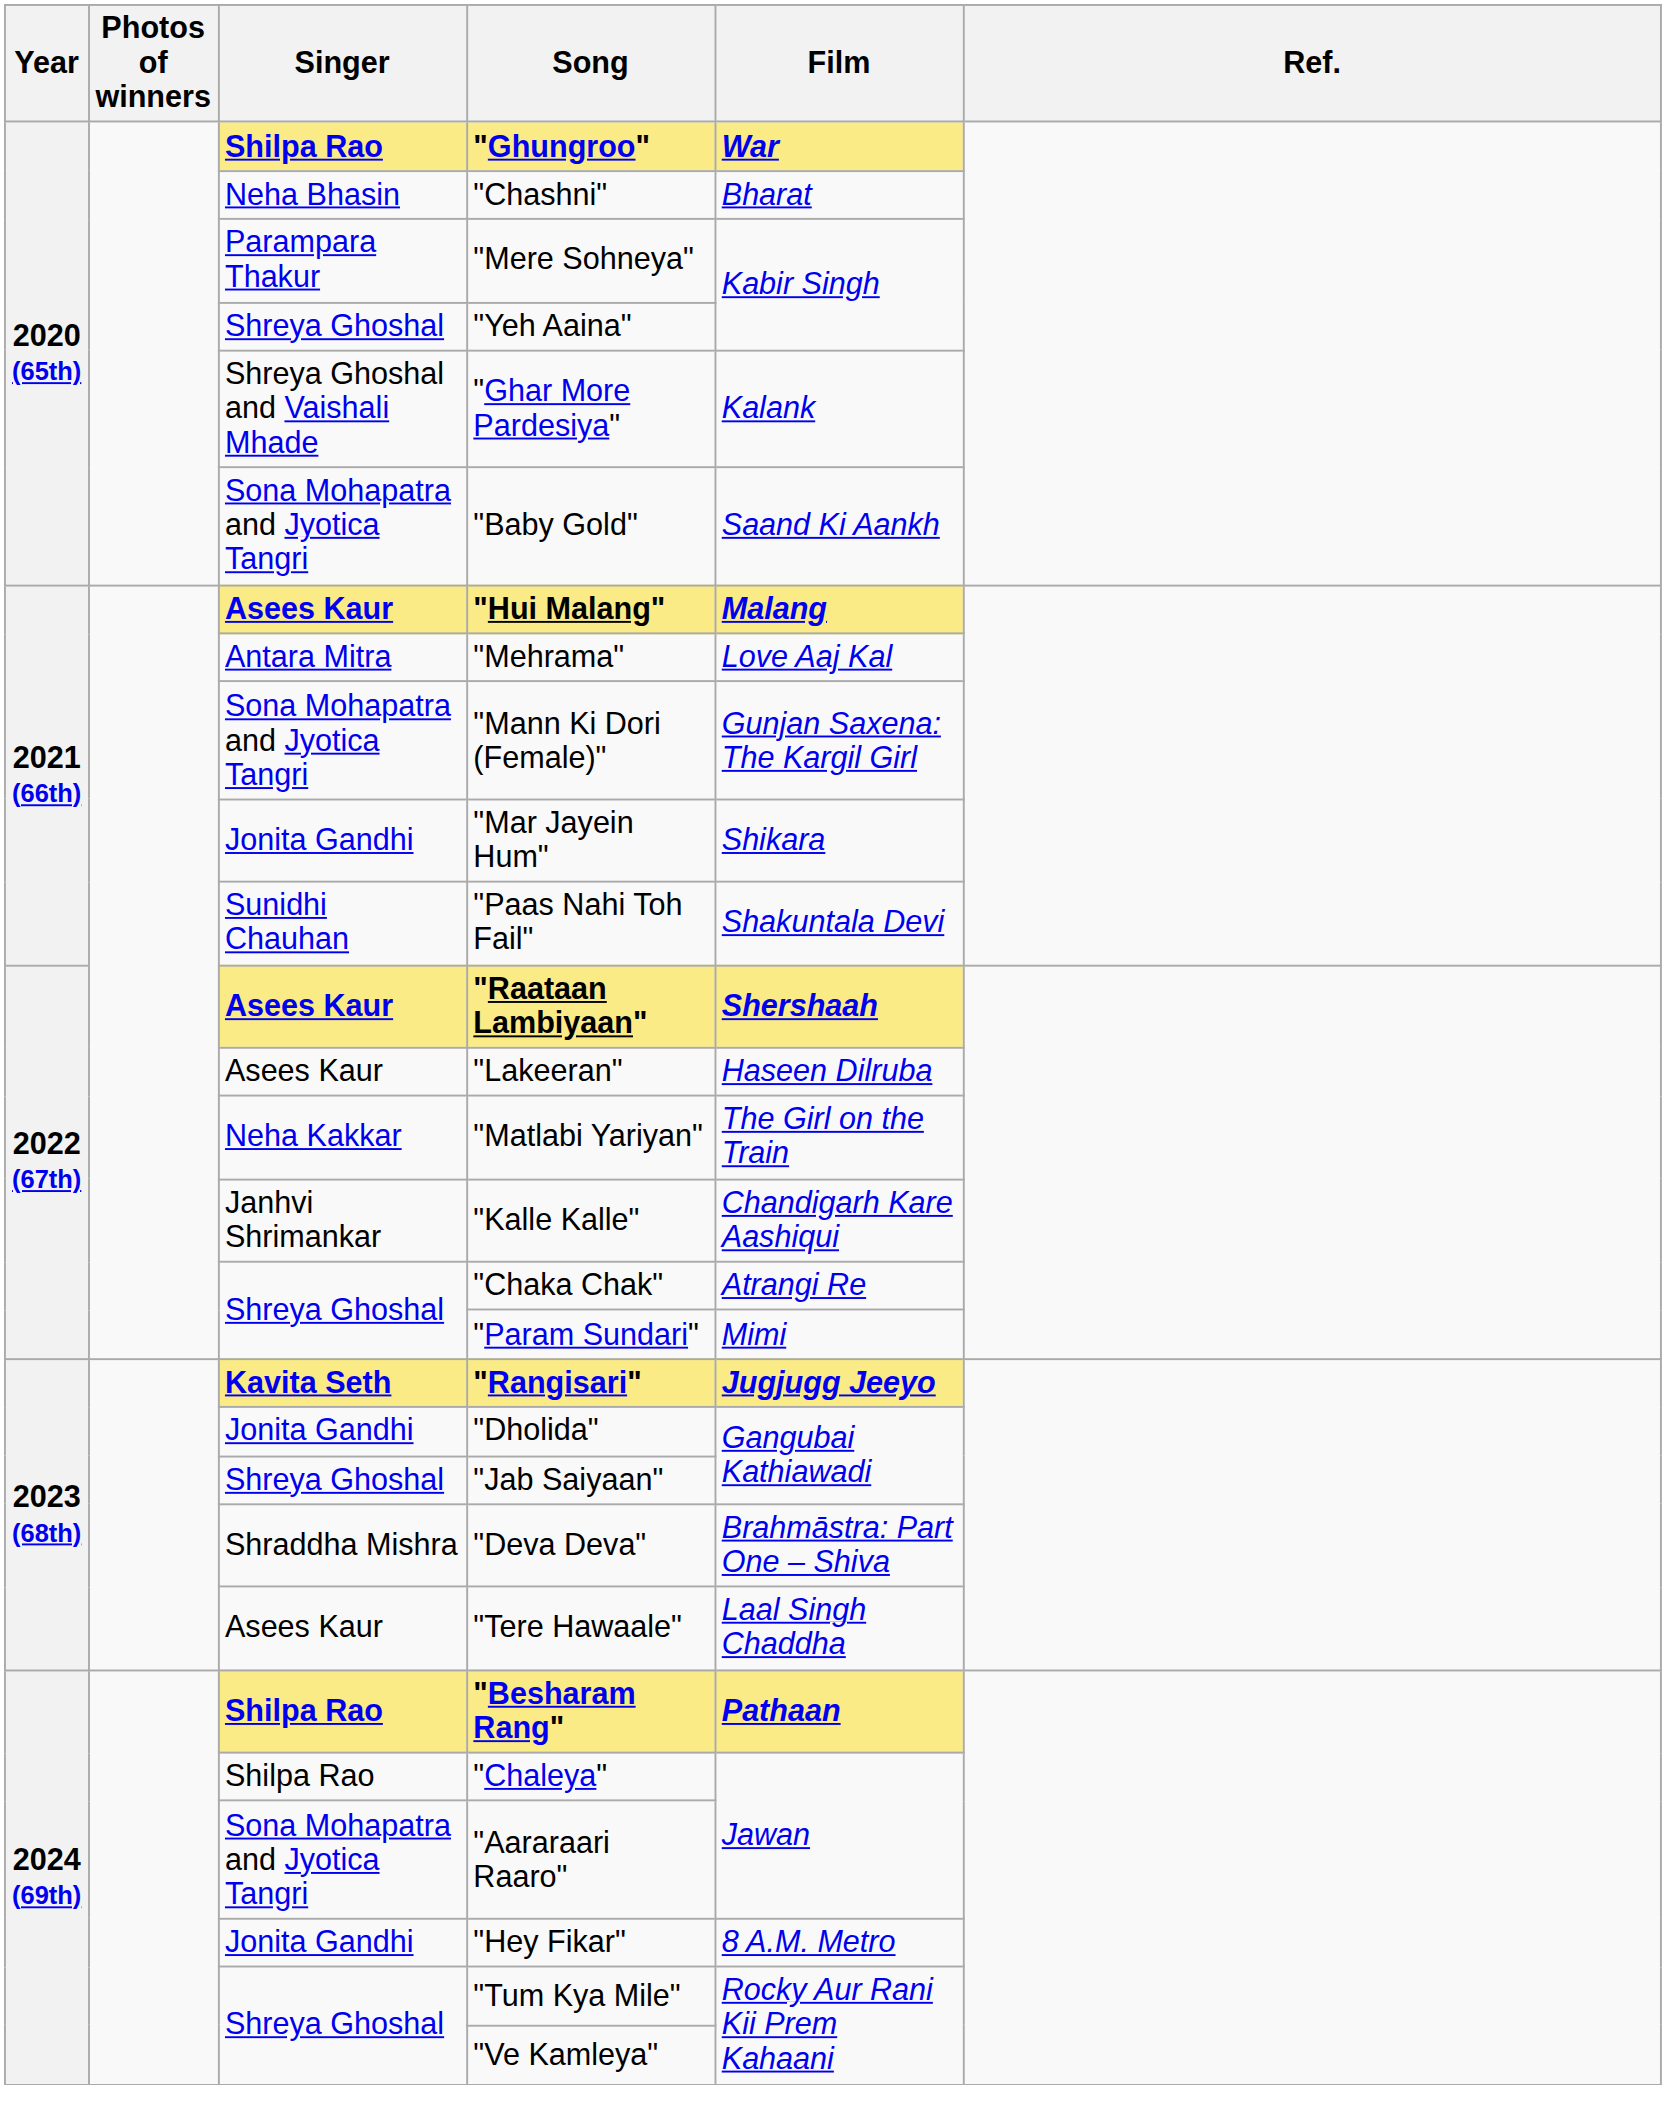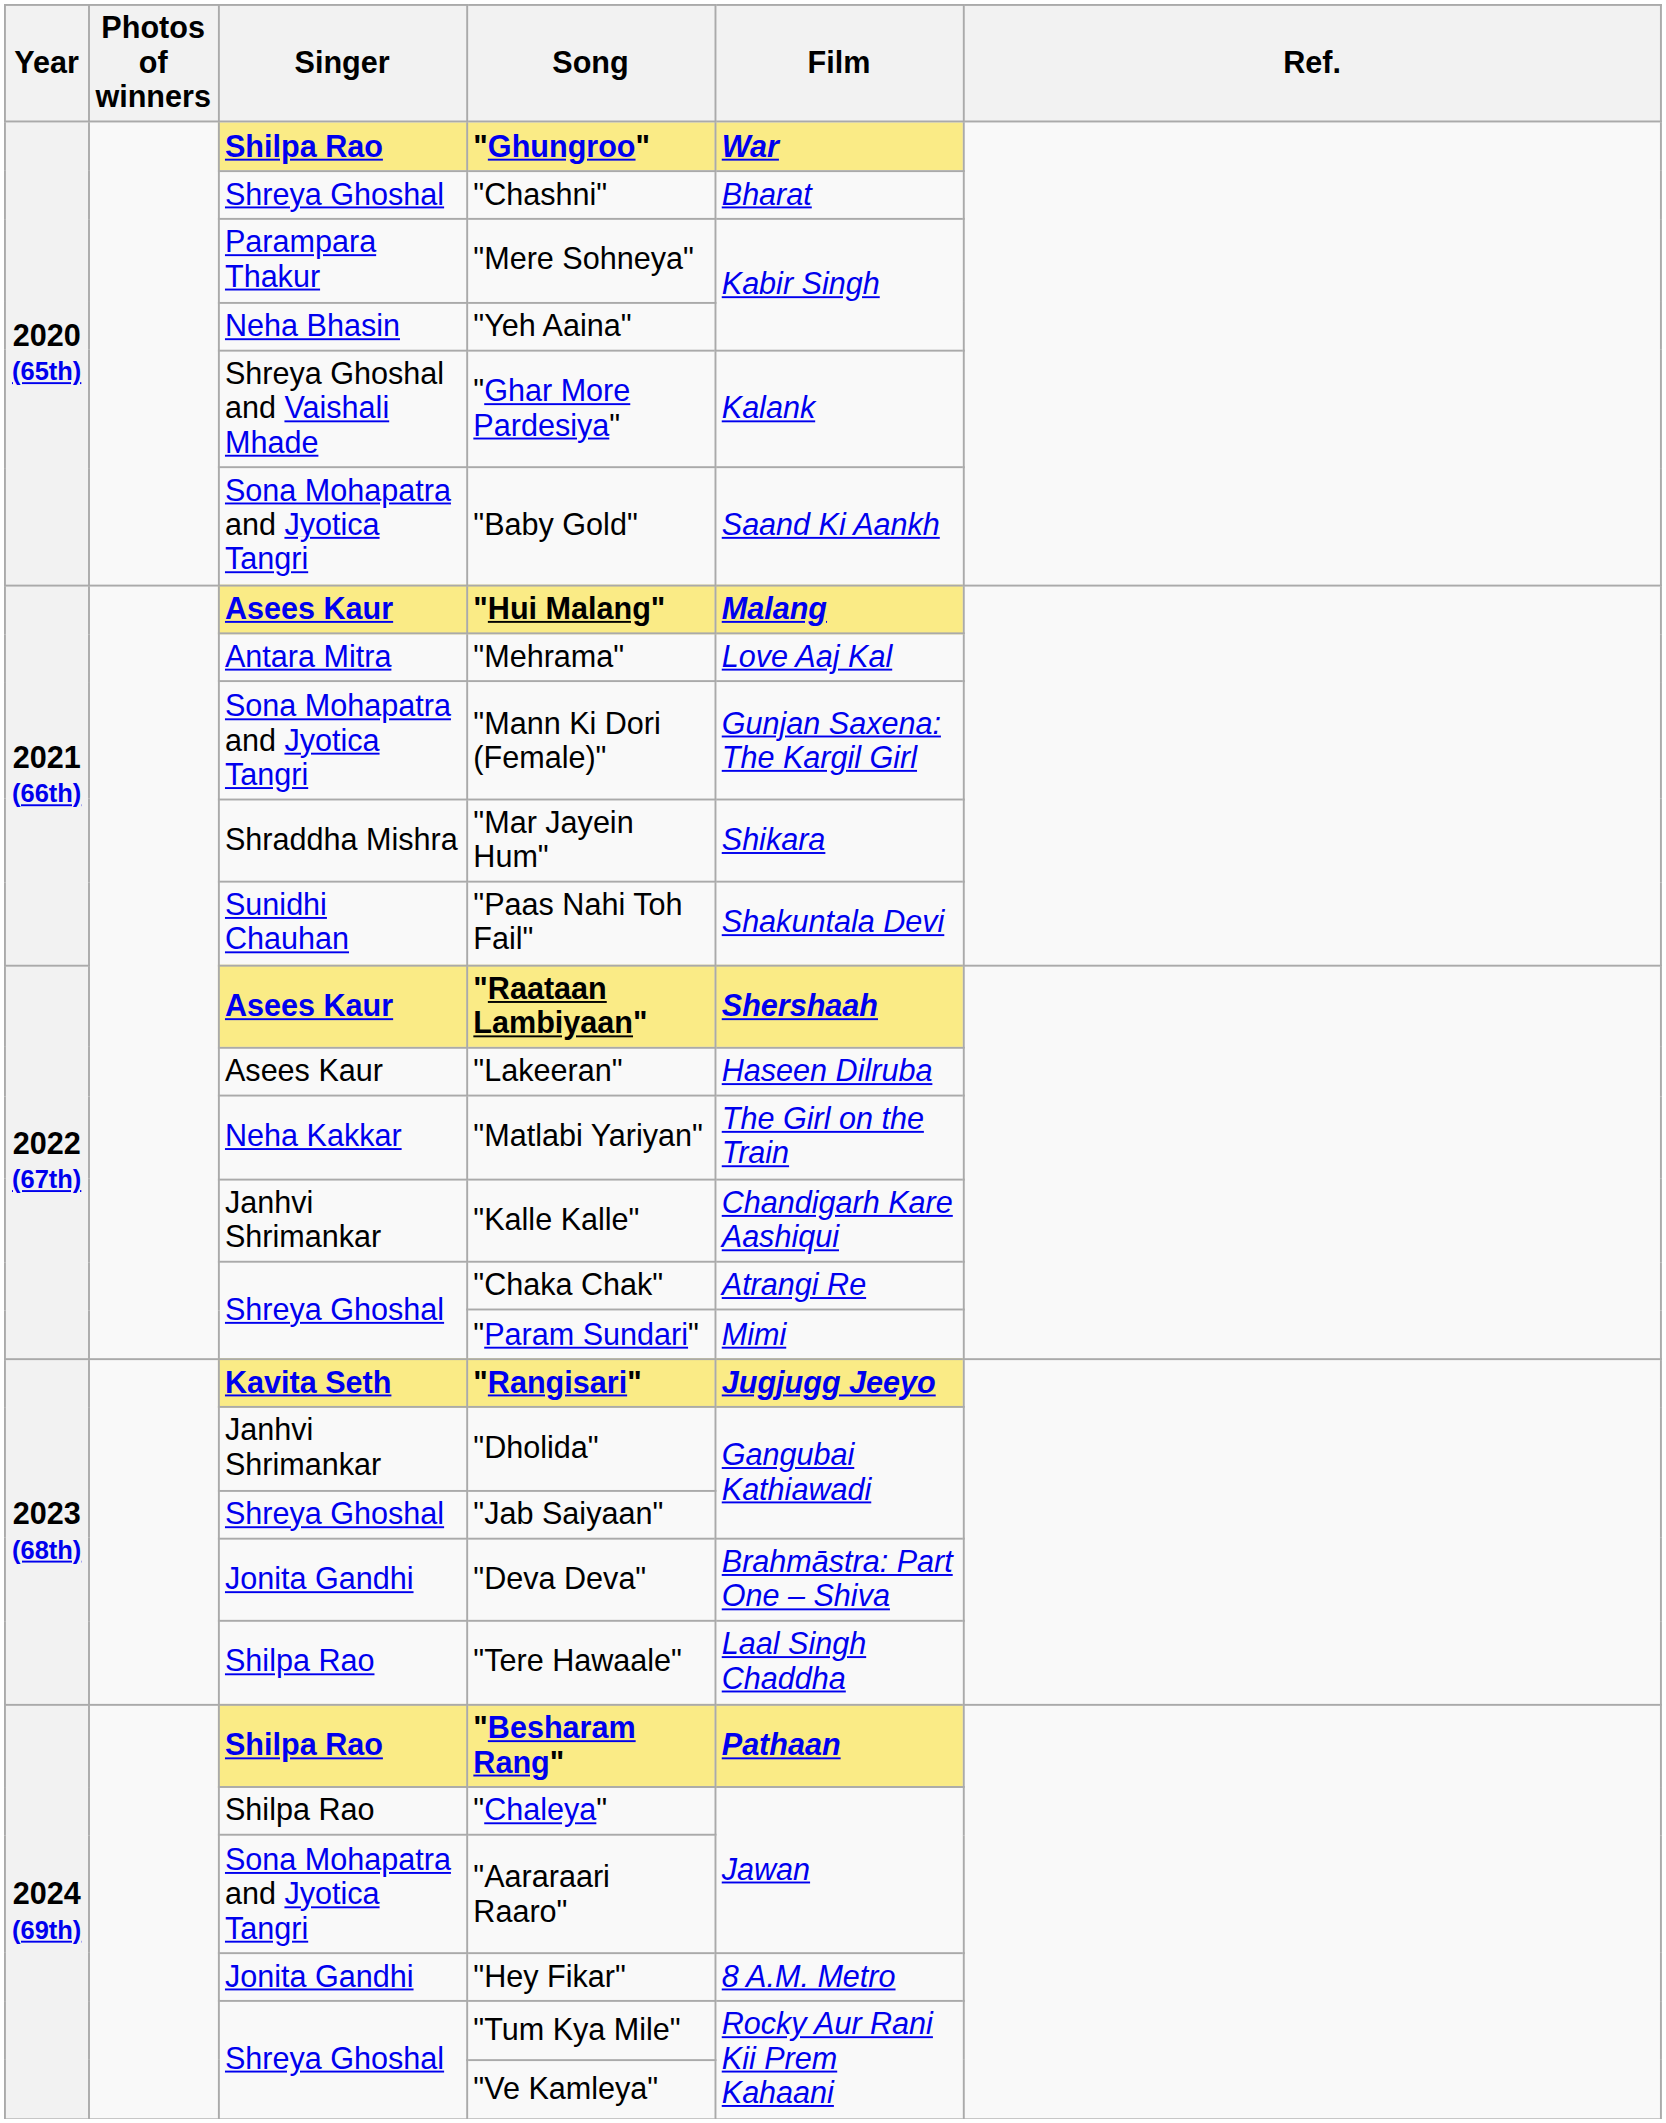"Chashni" | Singer: Neha Bhasin -> Shreya Ghoshal
"Yeh Aaina" | Singer: Shreya Ghoshal -> Neha Bhasin
"Mar Jayein Hum" | Singer: Jonita Gandhi -> Shraddha Mishra
"Dholida" | Singer: Jonita Gandhi -> Janhvi Shrimankar
"Deva Deva" | Singer: Shraddha Mishra -> Jonita Gandhi
"Tere Hawaale" | Singer: Asees Kaur -> Shilpa Rao
